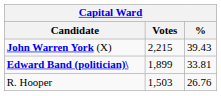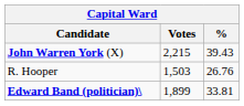rows swapped: Edward Band (politician)\ <-> R. Hooper
